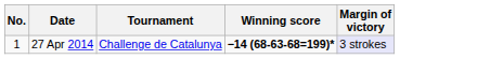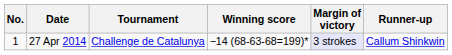+ column: Runner-up | Callum Shinkwin
27 Apr 2014 | Winning score: bold -> normal
